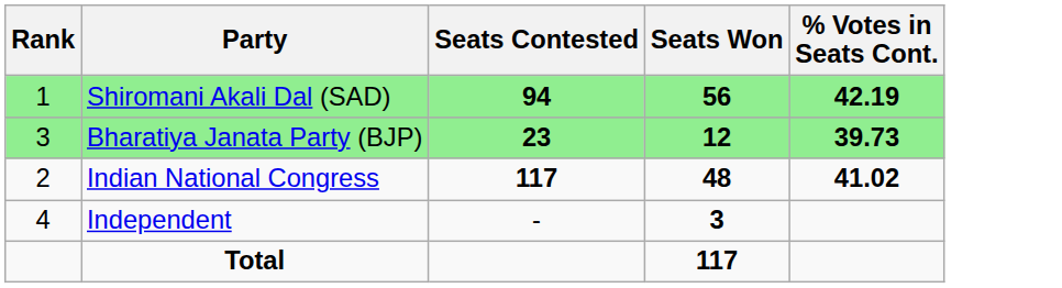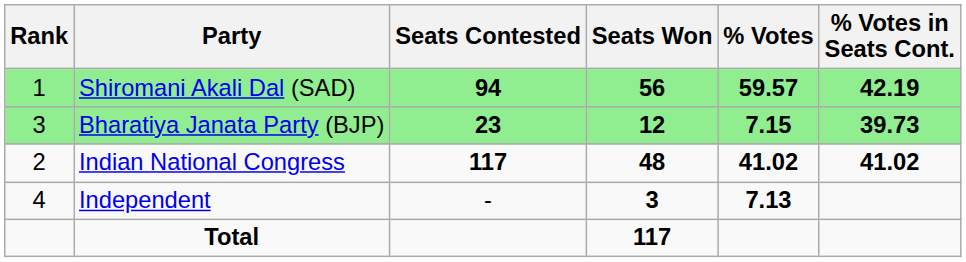+ column: % Votes | 59.57 | 7.15 | 41.02 | 7.13
